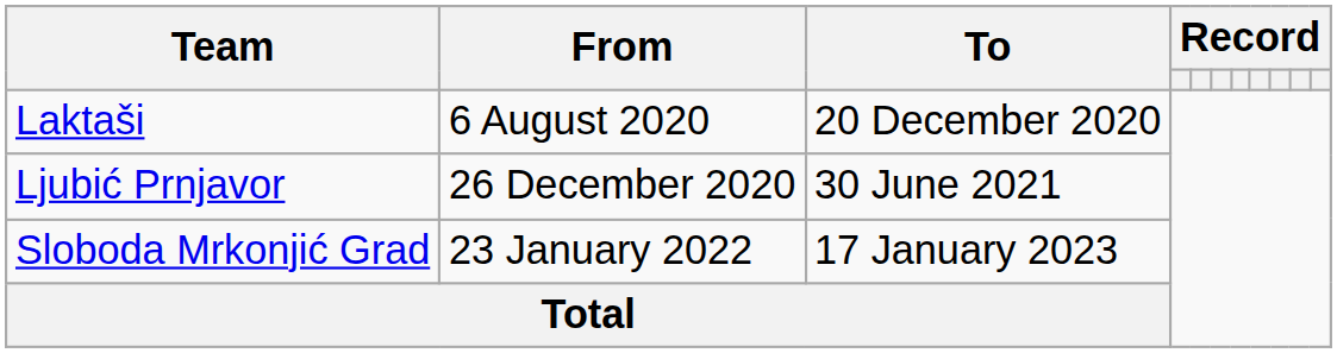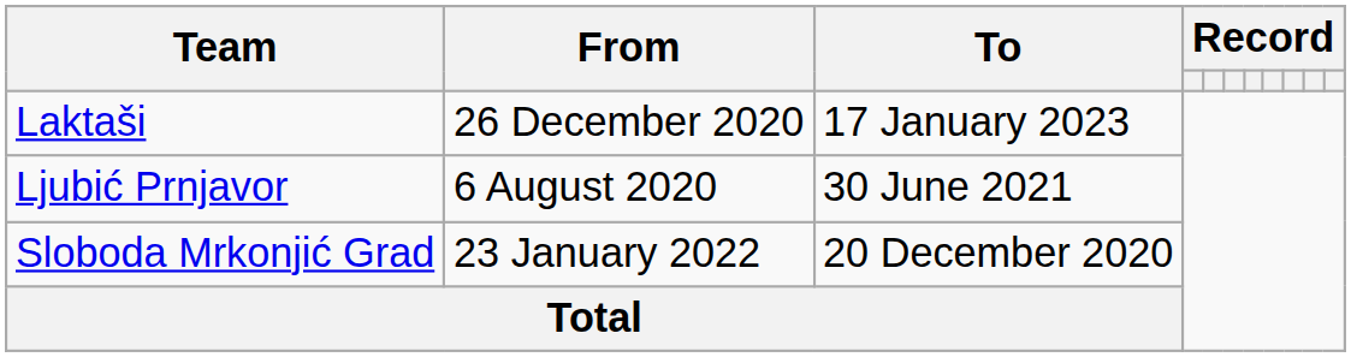Laktaši | From: 6 August 2020 -> 26 December 2020
Laktaši | To: 20 December 2020 -> 17 January 2023
Ljubić Prnjavor | From: 26 December 2020 -> 6 August 2020
Sloboda Mrkonjić Grad | To: 17 January 2023 -> 20 December 2020
